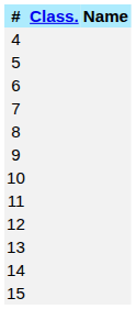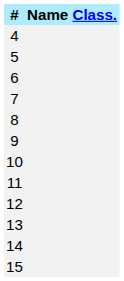columns swapped: Name <-> Class.
